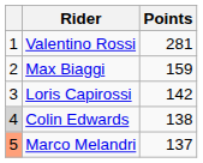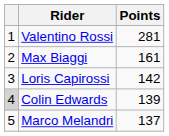Max Biaggi | Points: 159 -> 161
Colin Edwards | Points: 138 -> 139
Marco Melandri | column 1: lightsalmon background -> no background
